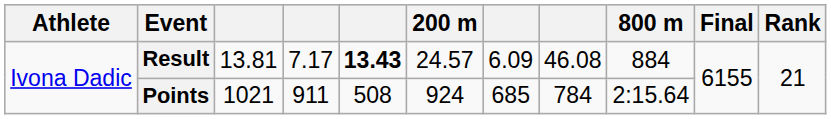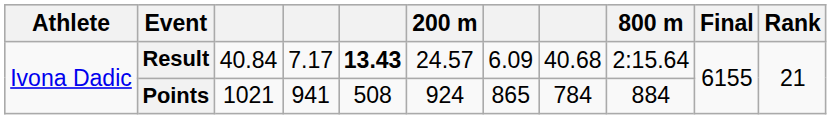Result | column 3: 13.81 -> 40.84
Result | column 8: 46.08 -> 40.68
Result | 800 m: 884 -> 2:15.64
Points | column 4: 911 -> 941
Points | column 7: 685 -> 865
Points | 800 m: 2:15.64 -> 884
